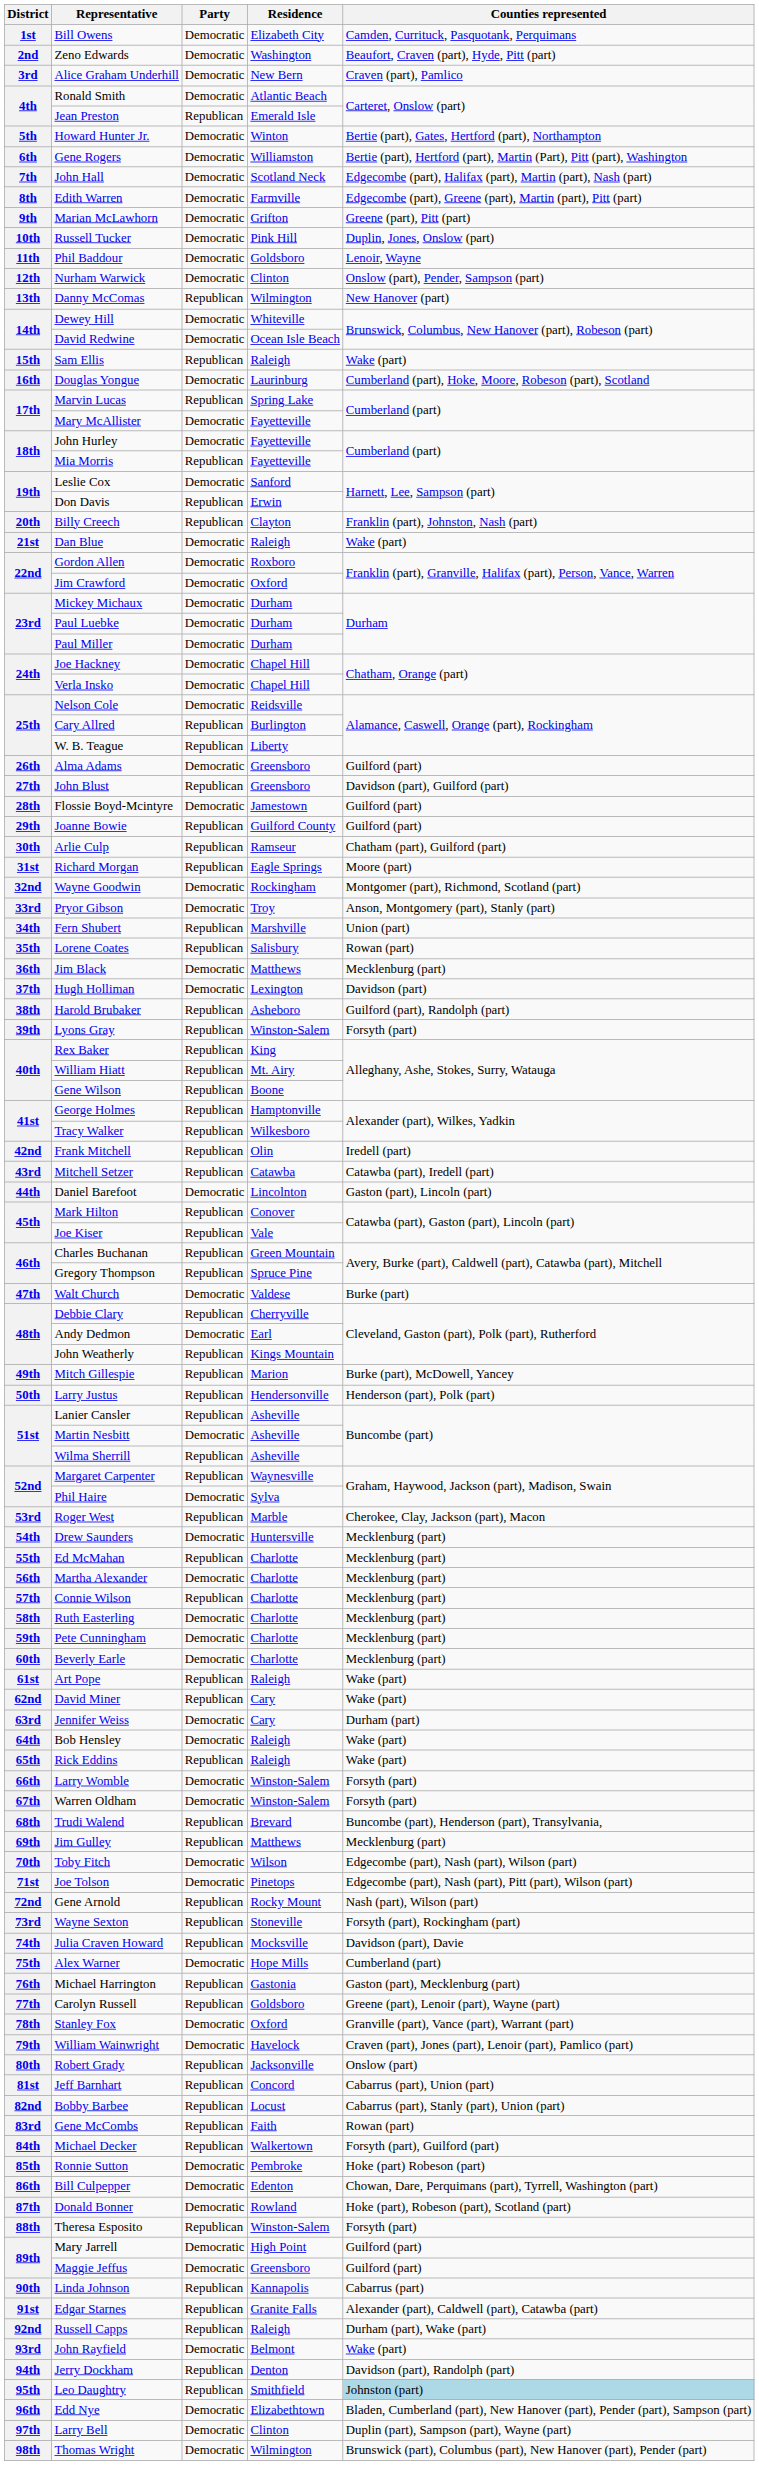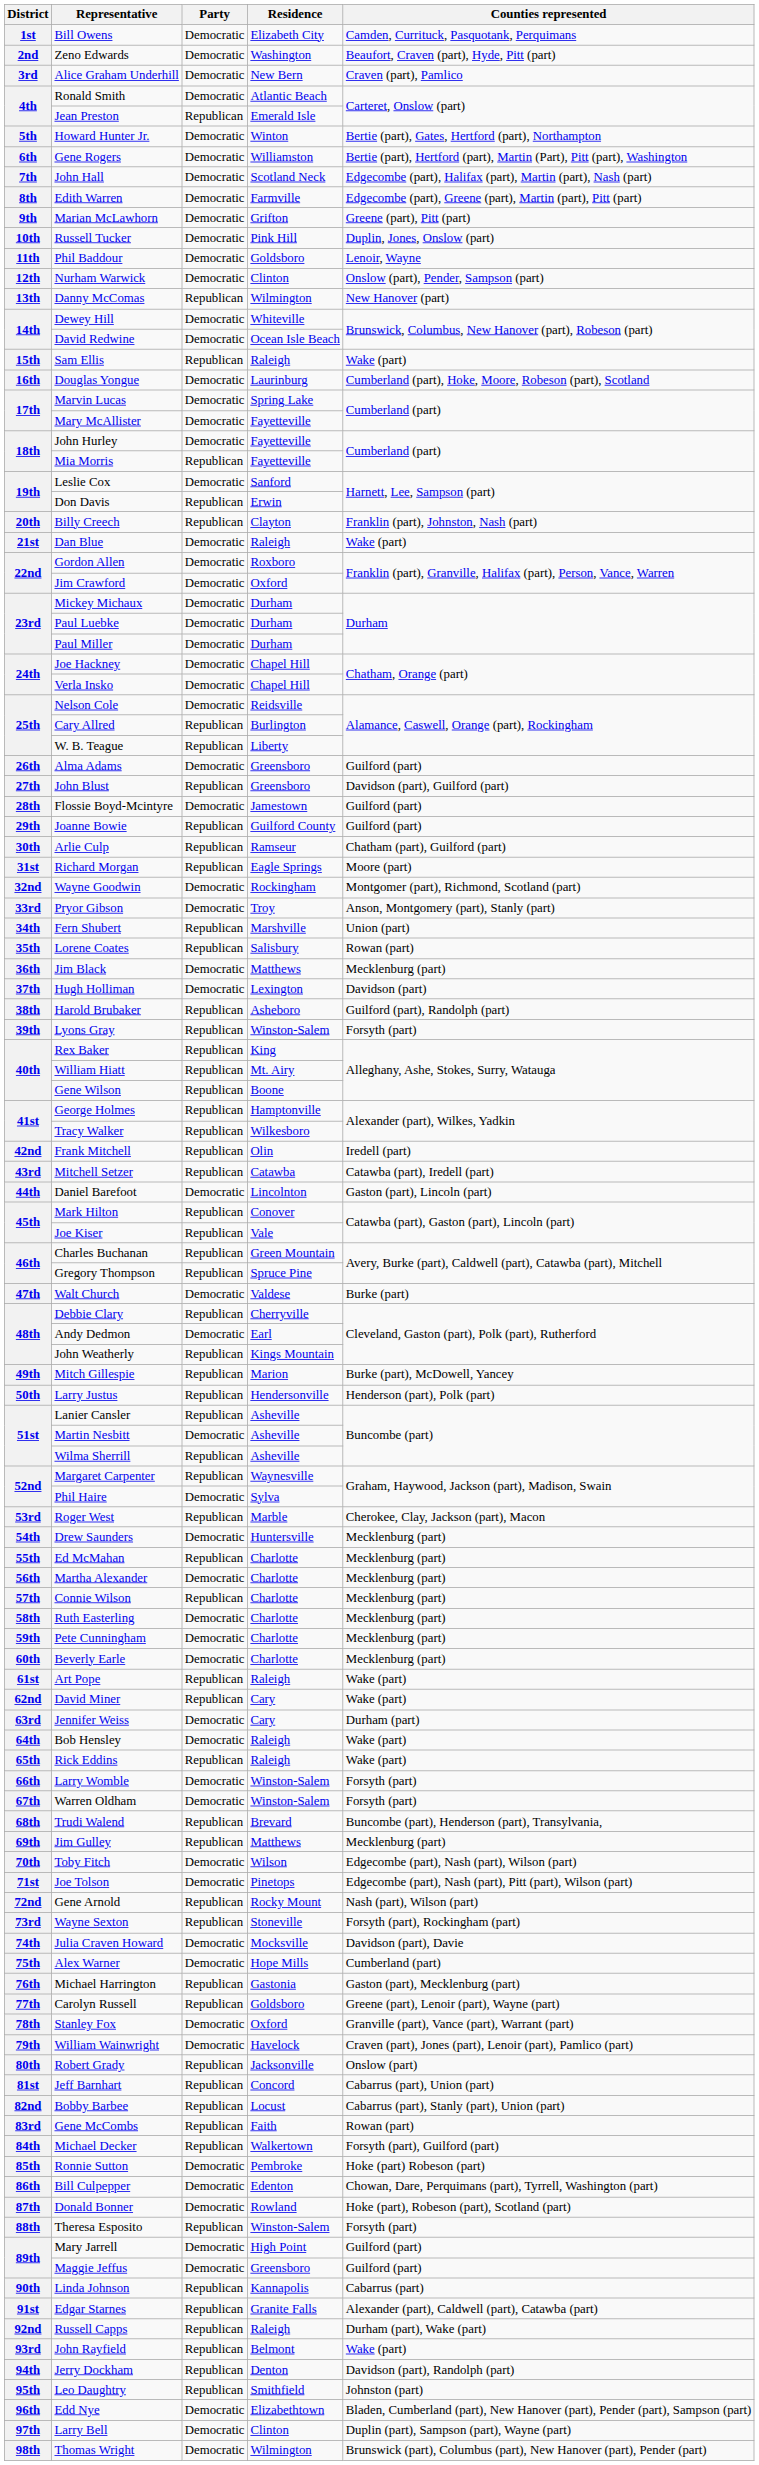Marvin Lucas | Party: Republican -> Democratic
Julia Craven Howard | Party: Republican -> Democratic
John Rayfield | Party: Democratic -> Republican
Leo Daughtry | Counties represented: lightblue background -> no background
